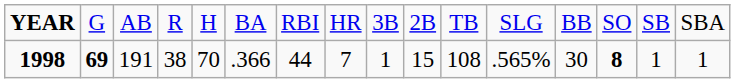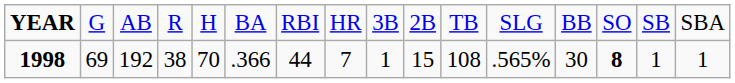1998 | column 2: bold -> normal
1998 | column 3: 191 -> 192
